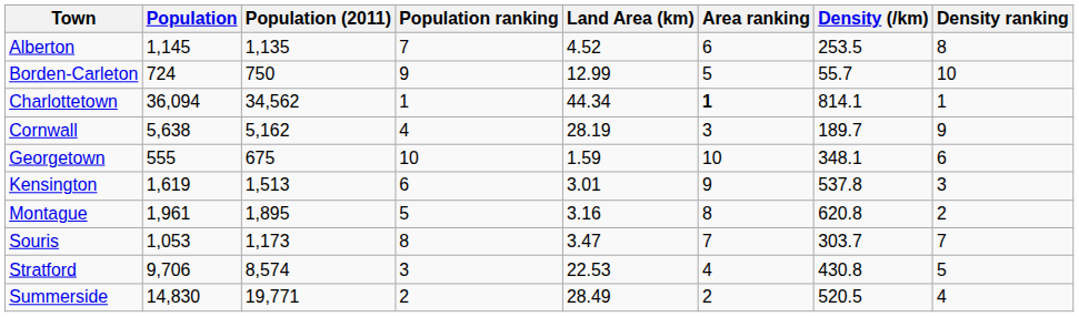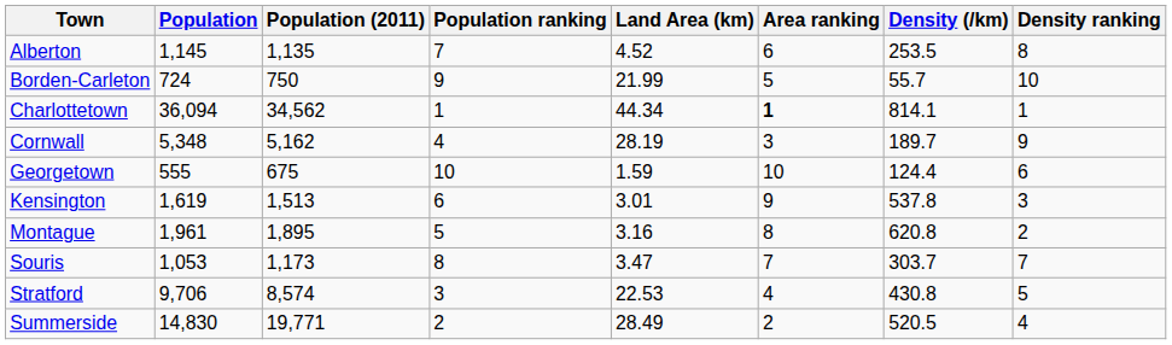Borden-Carleton | Land Area (km): 12.99 -> 21.99
Cornwall | Population: 5,638 -> 5,348
Georgetown | Density (/km): 348.1 -> 124.4
